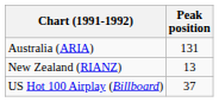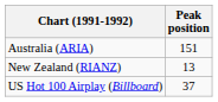Australia (ARIA) | Peak position: 131 -> 151
